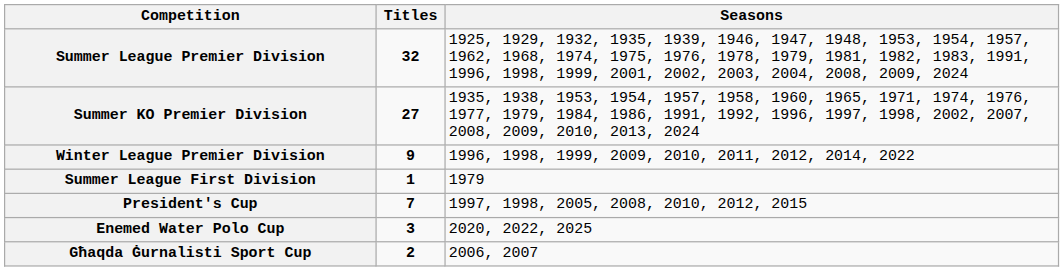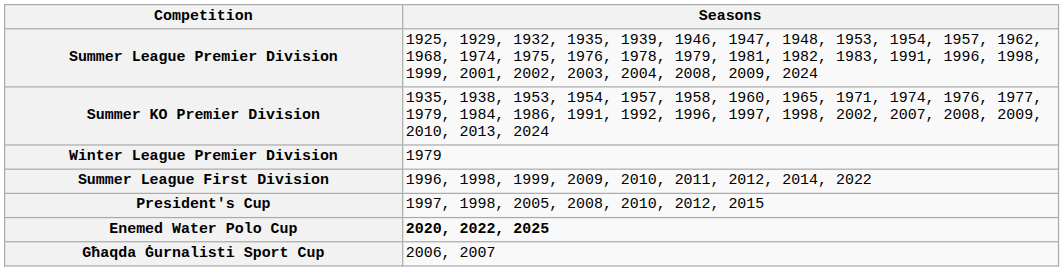- column: Titles | 32 | 27 | 9 | 1 | 7 | 3 | 2
Winter League Premier Division | Seasons: 1996, 1998, 1999, 2009, 2010, 2011, 2012, 2014, 2022 -> 1979
Summer League First Division | Seasons: 1979 -> 1996, 1998, 1999, 2009, 2010, 2011, 2012, 2014, 2022
Enemed Water Polo Cup | Seasons: normal -> bold
